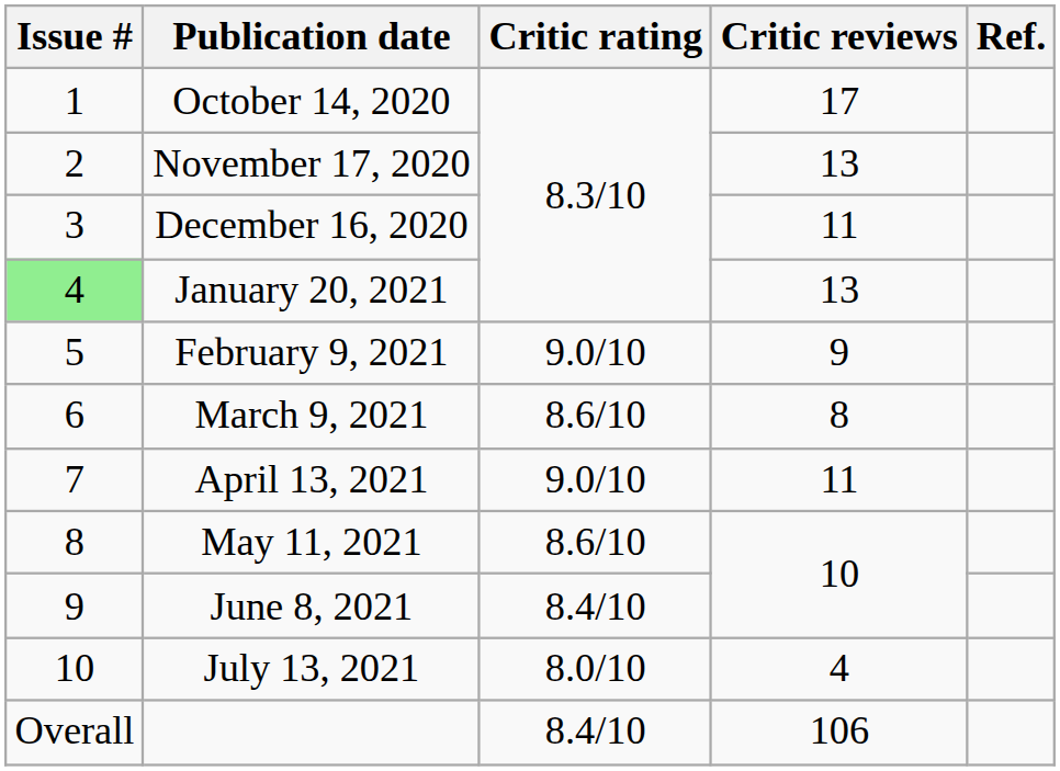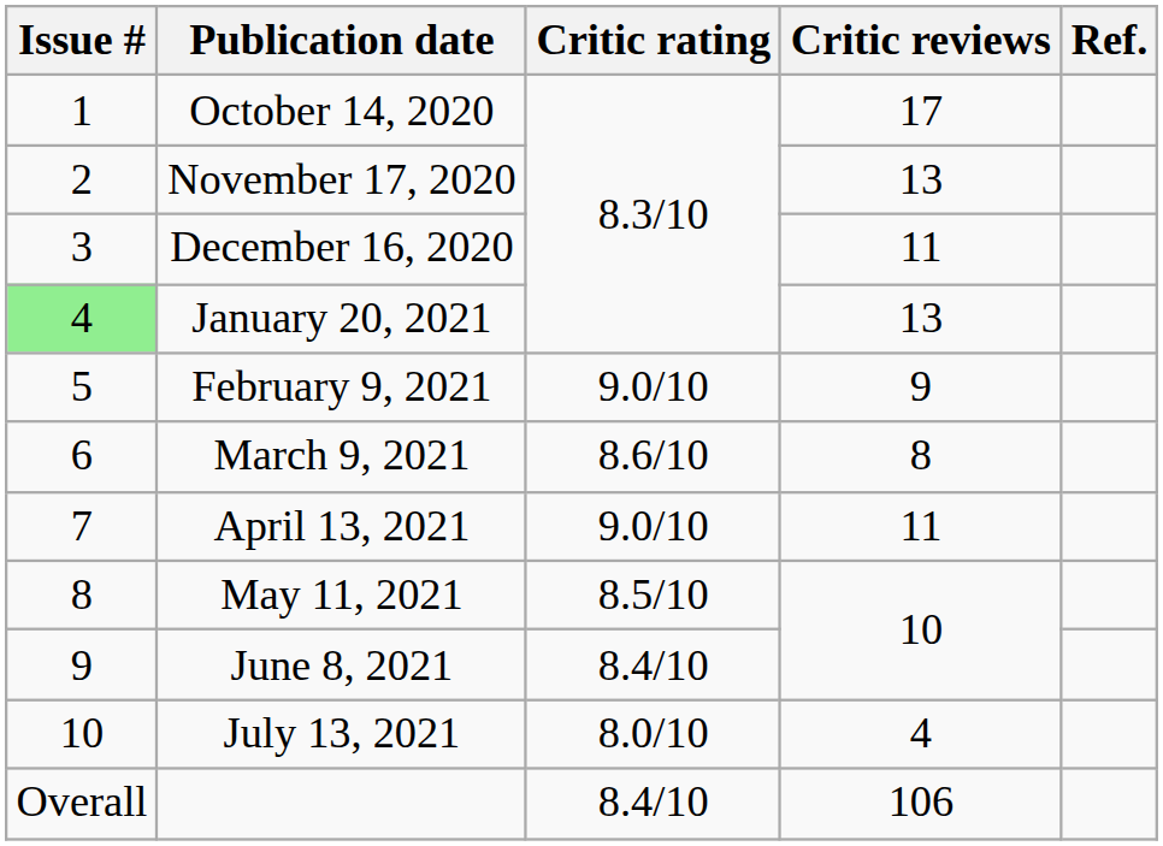May 11, 2021 | Critic rating: 8.6/10 -> 8.5/10
